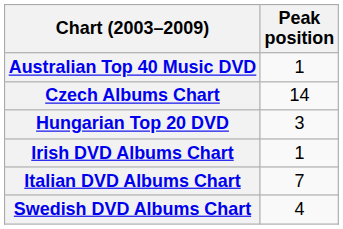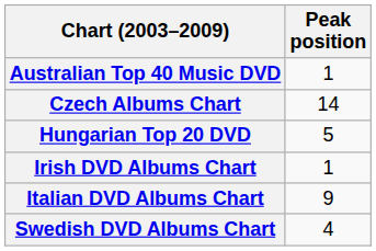Hungarian Top 20 DVD | Peak position: 3 -> 5
Italian DVD Albums Chart | Peak position: 7 -> 9
